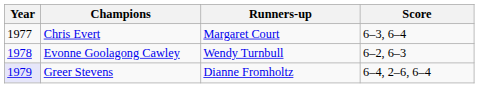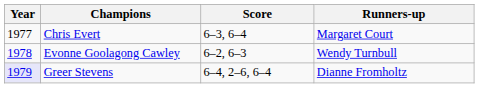columns swapped: Runners-up <-> Score
